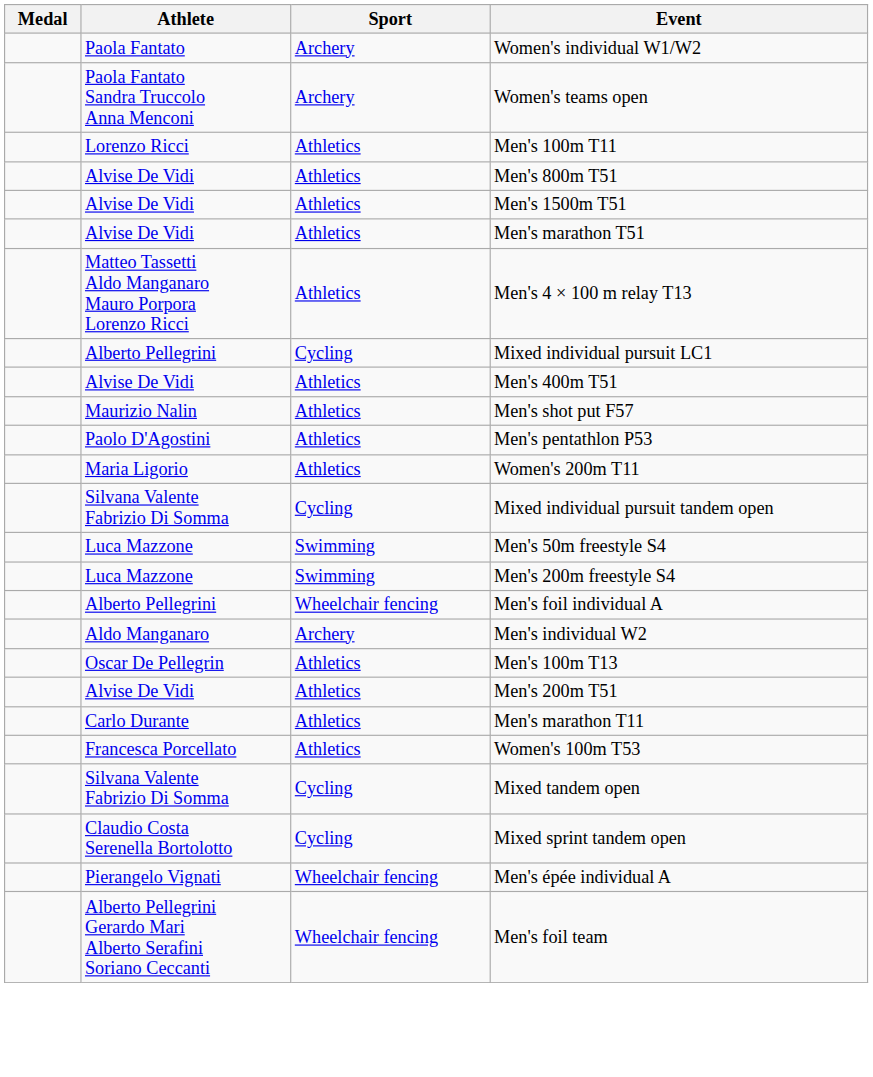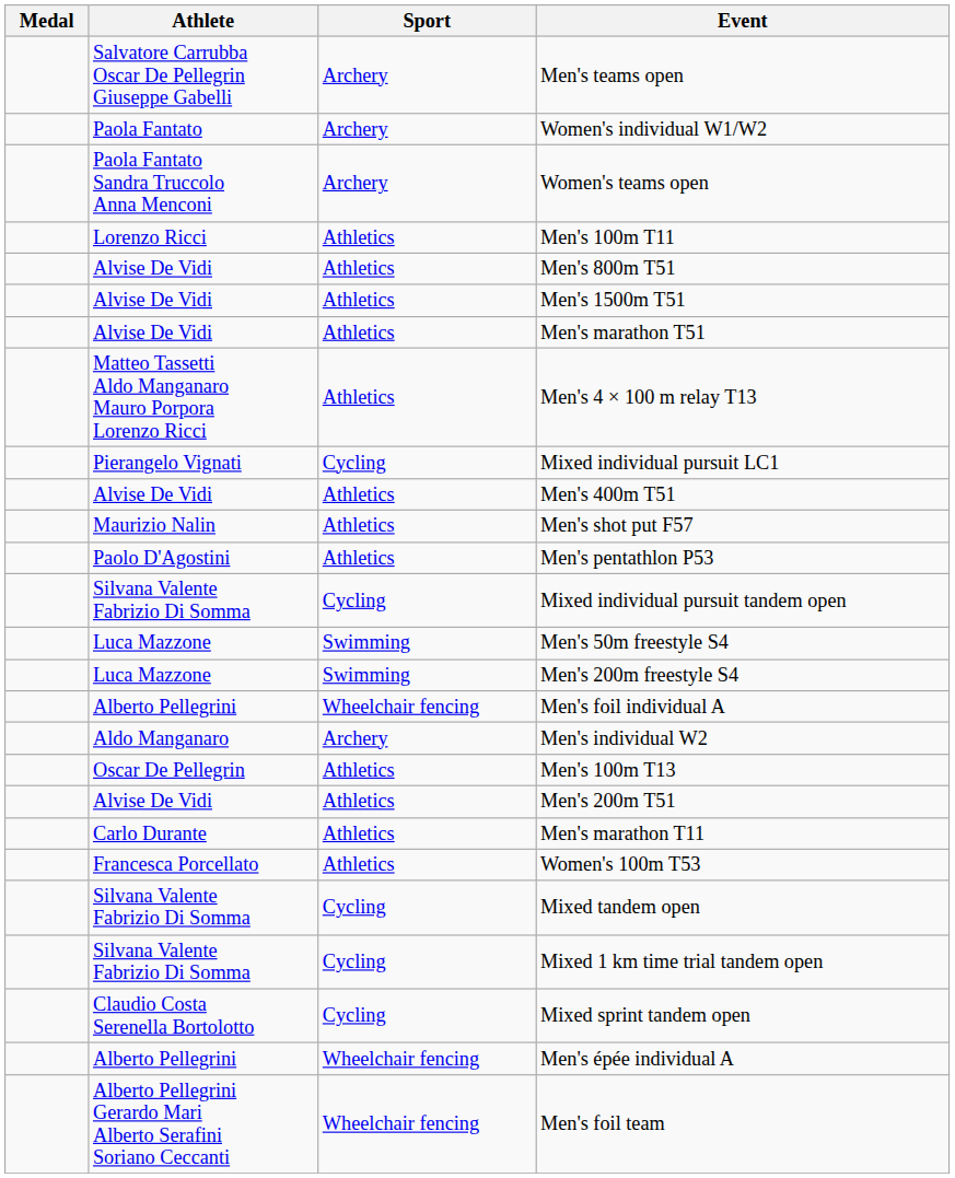+ row: Salvatore Carrubba Oscar De Pellegrin Giuseppe Gabelli | Archery | Men's teams open
Mixed individual pursuit LC1 | Athlete: Alberto Pellegrini -> Pierangelo Vignati
- row: Maria Ligorio | Athletics | Women's 200m T11
+ row: Silvana Valente Fabrizio Di Somma | Cycling | Mixed 1 km time trial tandem open
Men's épée individual A | Athlete: Pierangelo Vignati -> Alberto Pellegrini
